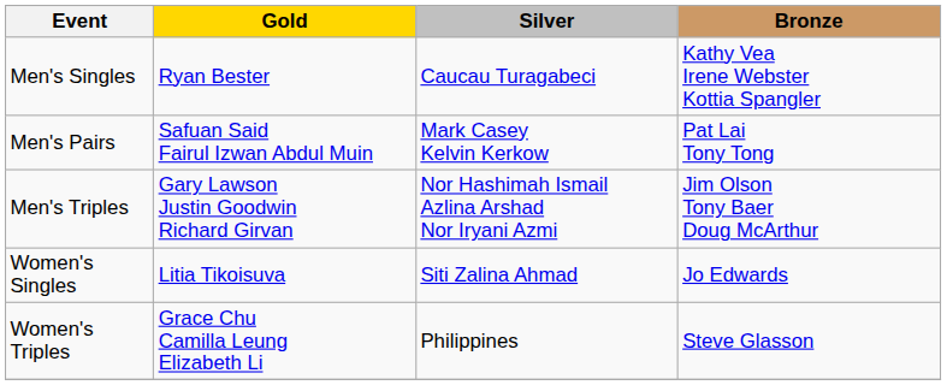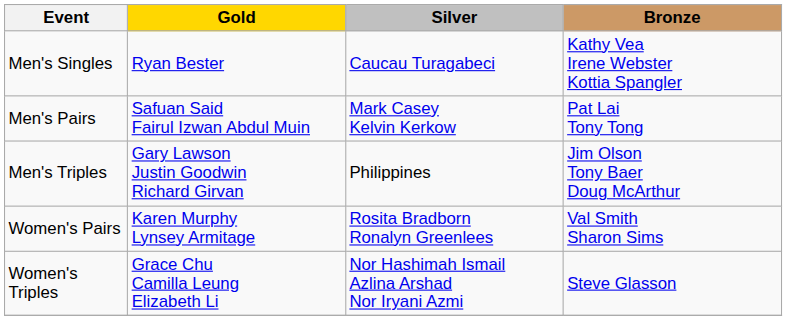Men's Triples | Silver: Nor Hashimah Ismail Azlina Arshad Nor Iryani Azmi -> Philippines
- row: Women's Singles | Litia Tikoisuva | Siti Zalina Ahmad | Jo Edwards
+ row: Women's Pairs | Karen Murphy Lynsey Armitage | Rosita Bradborn Ronalyn Greenlees | Val Smith Sharon Sims
Women's Triples | Silver: Philippines -> Nor Hashimah Ismail Azlina Arshad Nor Iryani Azmi
